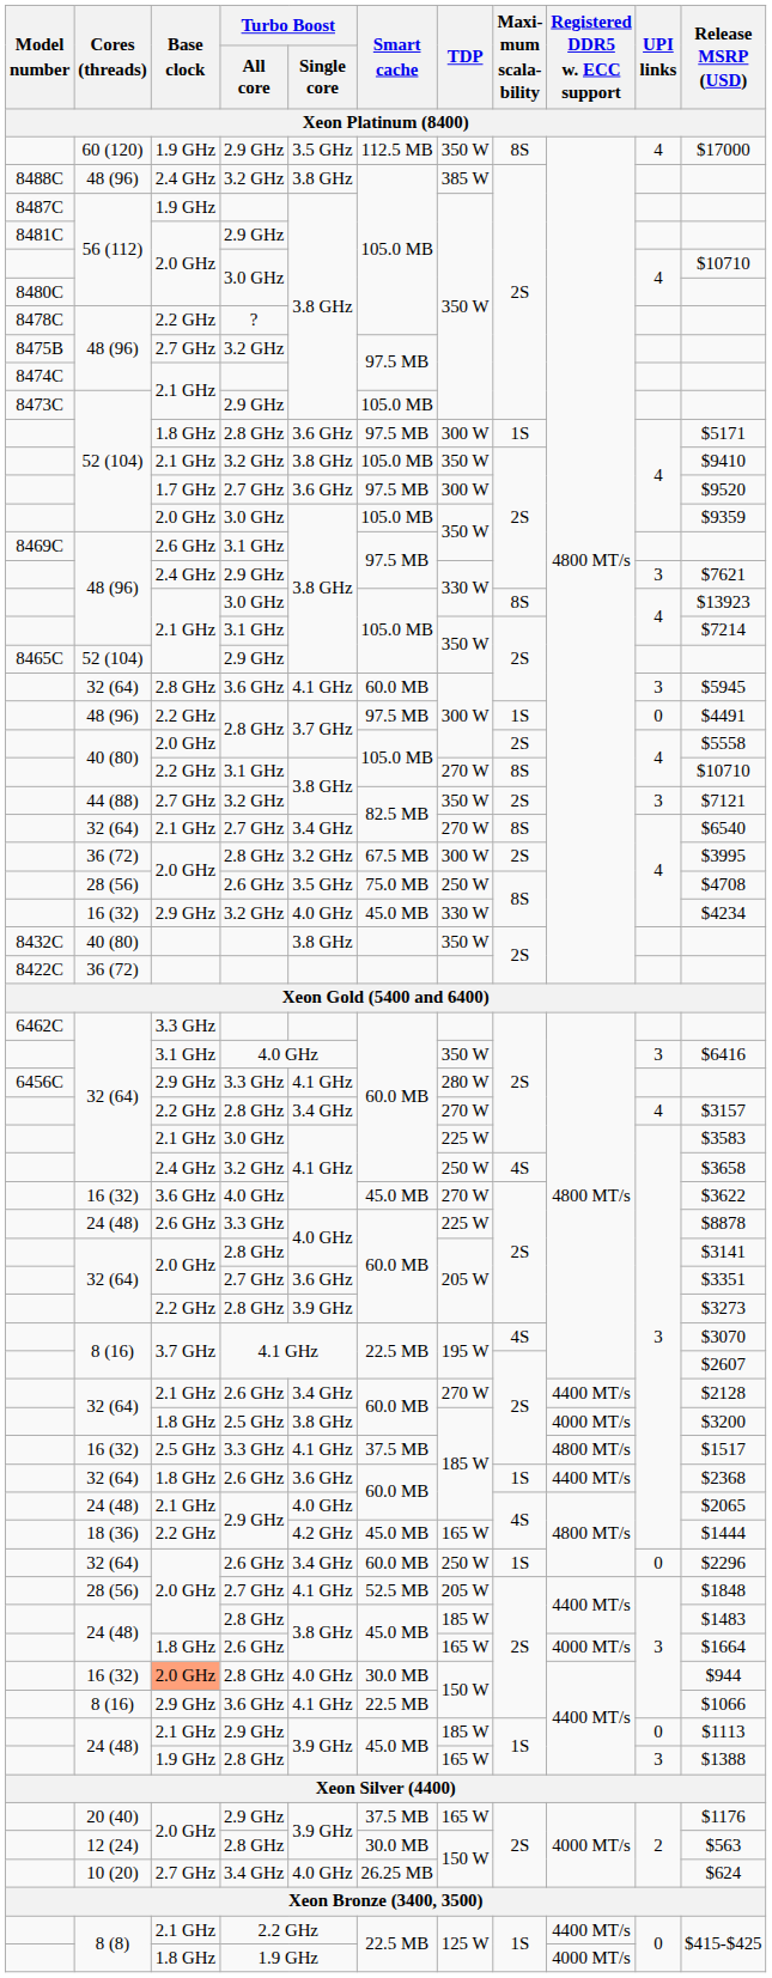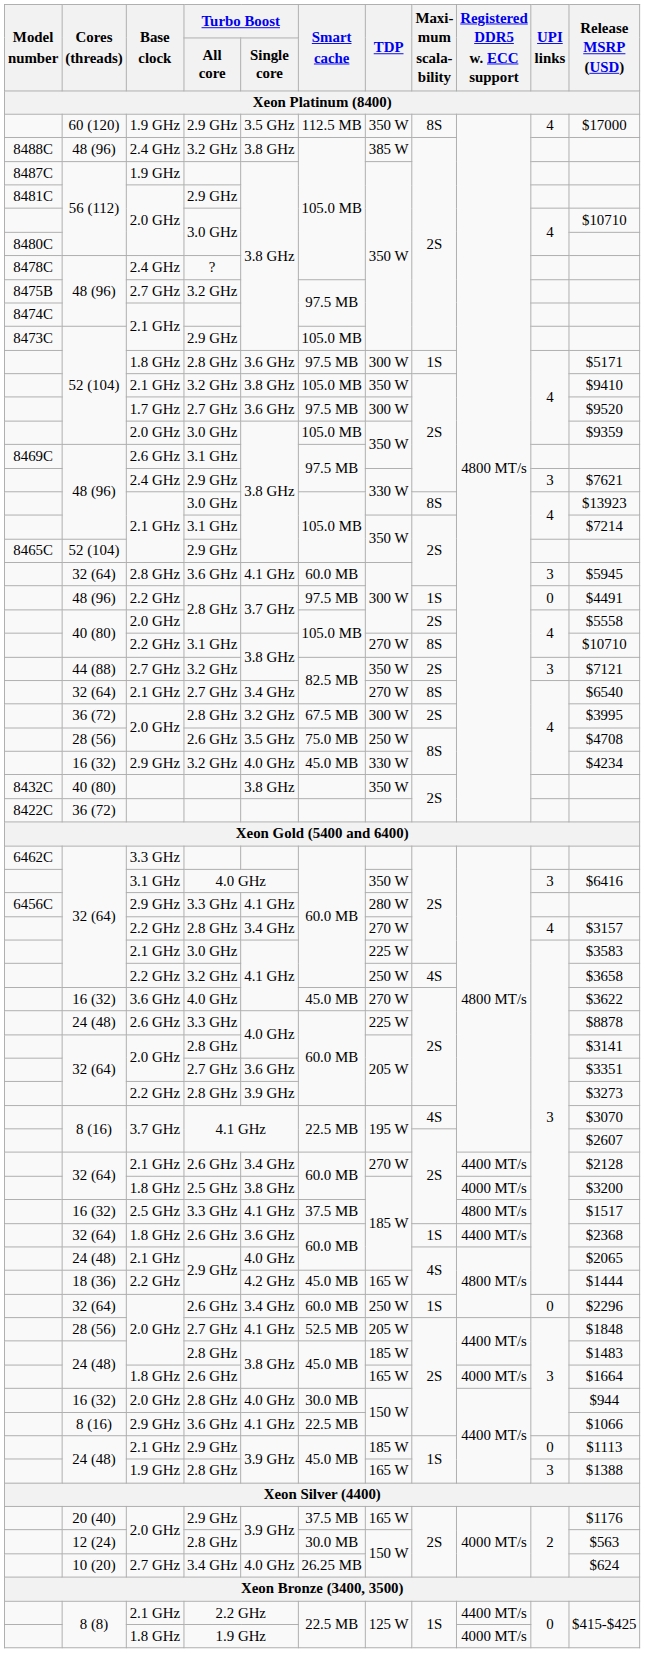48 (96) / ? | Base clock: 2.2 GHz -> 2.4 GHz
32 (64) / 3.2 GHz | Base clock: 2.4 GHz -> 2.2 GHz
16 (32) / 2.8 GHz | Base clock: lightsalmon background -> no background
